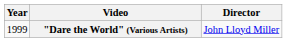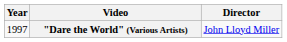"Dare the World" (Various Artists) | Year: 1999 -> 1997
